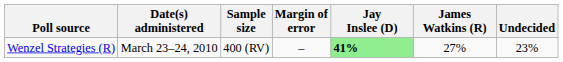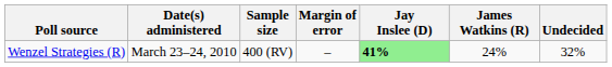Wenzel Strategies (R) | James Watkins (R): 27% -> 24%
Wenzel Strategies (R) | Undecided: 23% -> 32%
